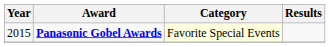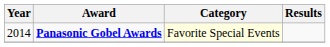Panasonic Gobel Awards | Year: 2015 -> 2014
